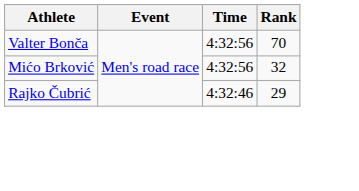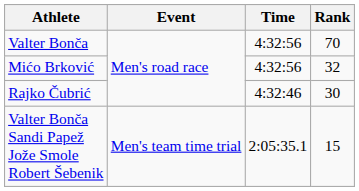Rajko Čubrić | Rank: 29 -> 30
+ row: Valter Bonča Sandi Papež Jože Smole Robert Šebenik | Men's team time trial | 2:05:35.1 | 15
